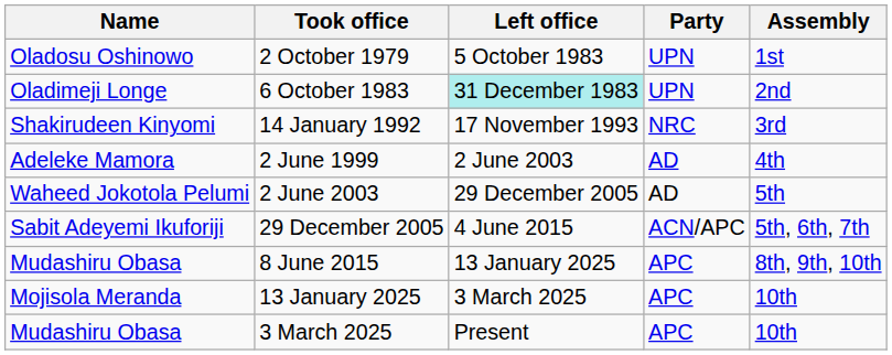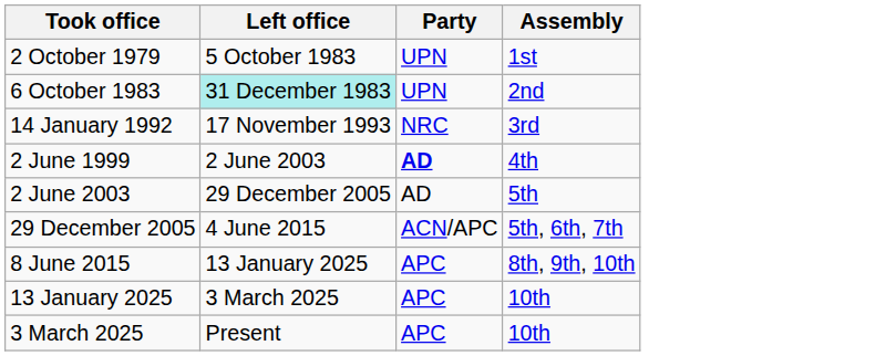- column: Name | Oladosu Oshinowo | Oladimeji Longe | Shakirudeen Kinyomi | Adeleke Mamora | Waheed Jokotola Pelumi | Sabit Adeyemi Ikuforiji | Mudashiru Obasa | Mojisola Meranda | Mudashiru Obasa
2 June 1999 | Party: normal -> bold
